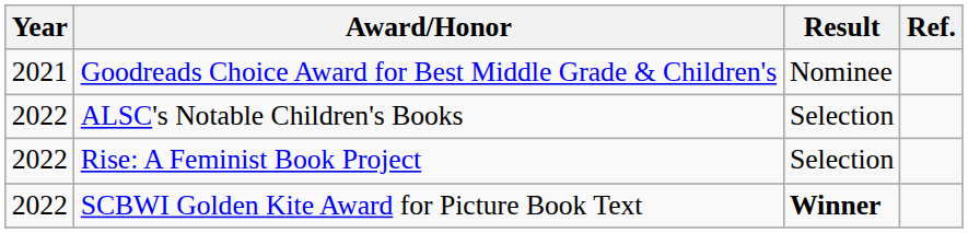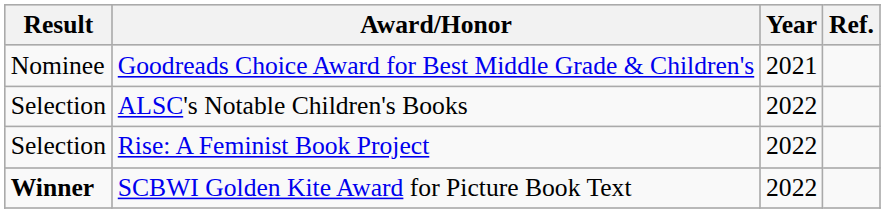columns swapped: Year <-> Result
